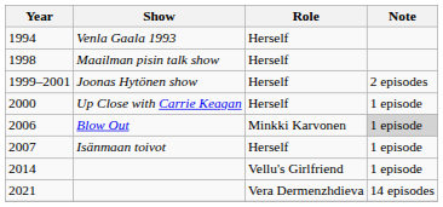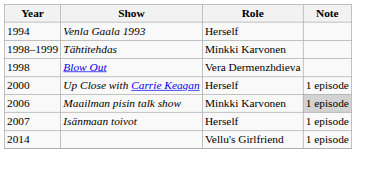+ row: 1998–1999 | Tähtitehdas | Minkki Karvonen
1998 | Show: Maailman pisin talk show -> Blow Out
1998 | Role: Herself -> Vera Dermenzhdieva
- row: 1999–2001 | Joonas Hytönen show | Herself | 2 episodes
2006 | Show: Blow Out -> Maailman pisin talk show
- row: 2021 | Vera Dermenzhdieva | 14 episodes
